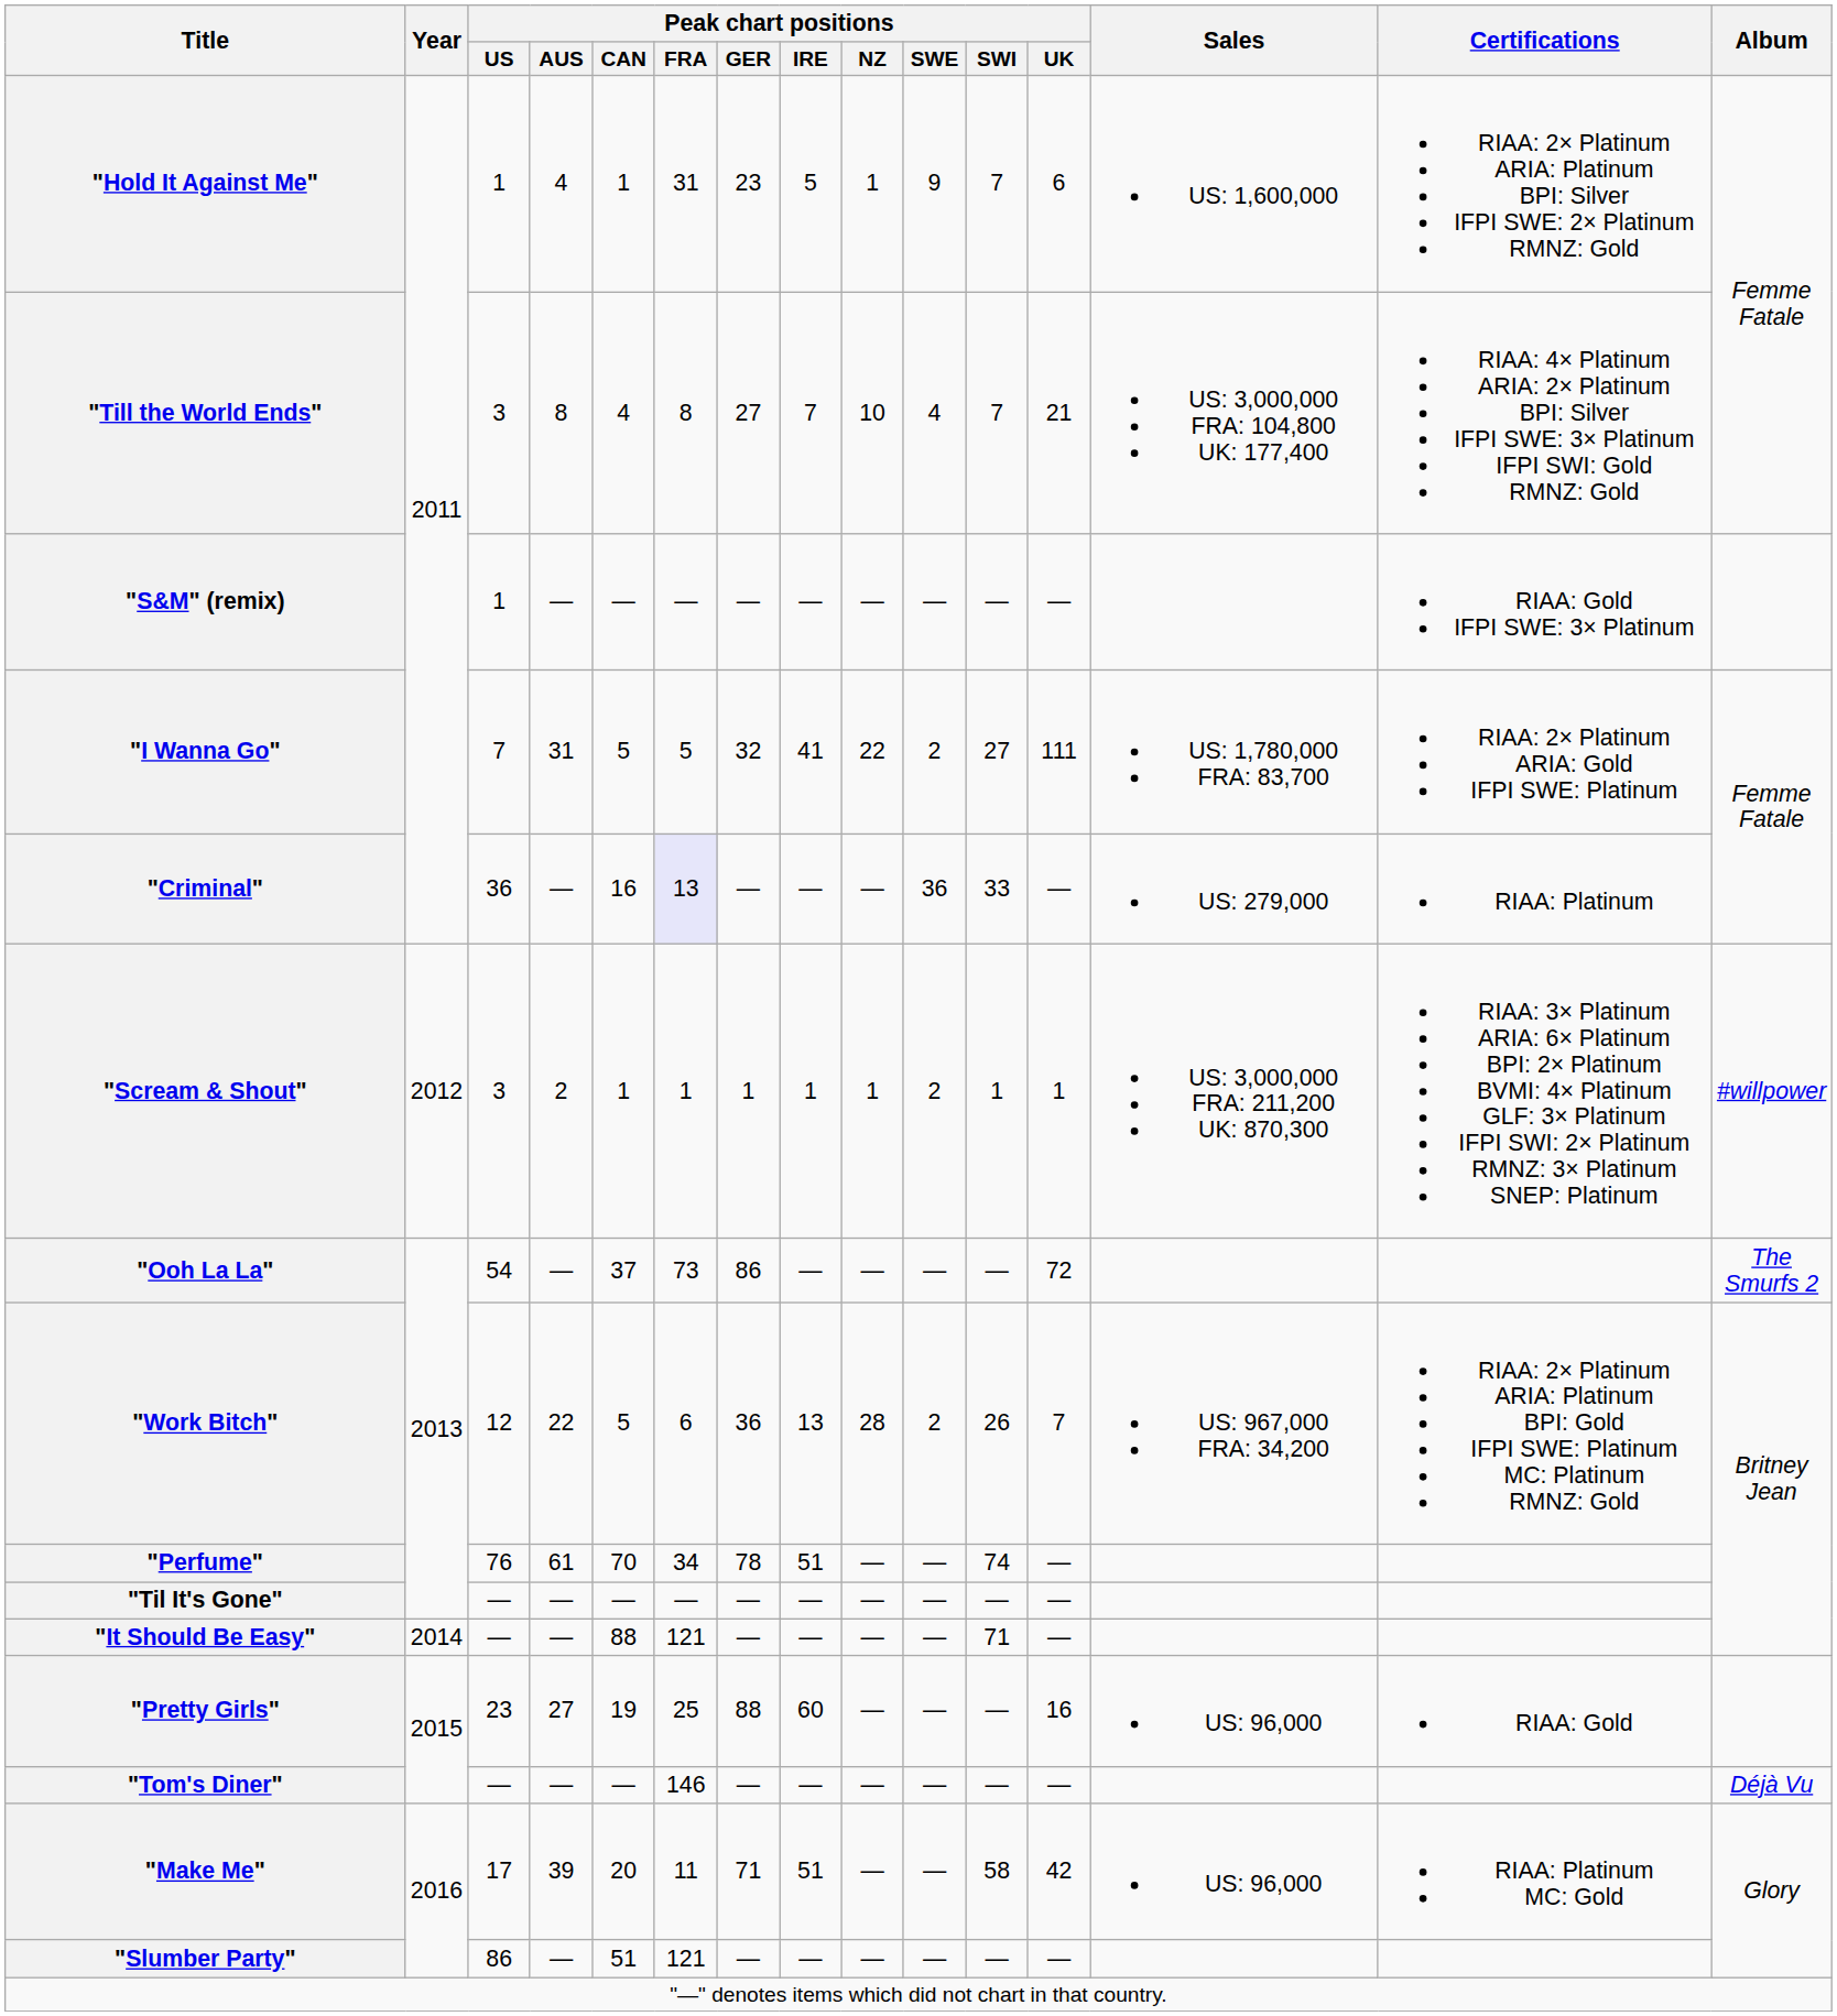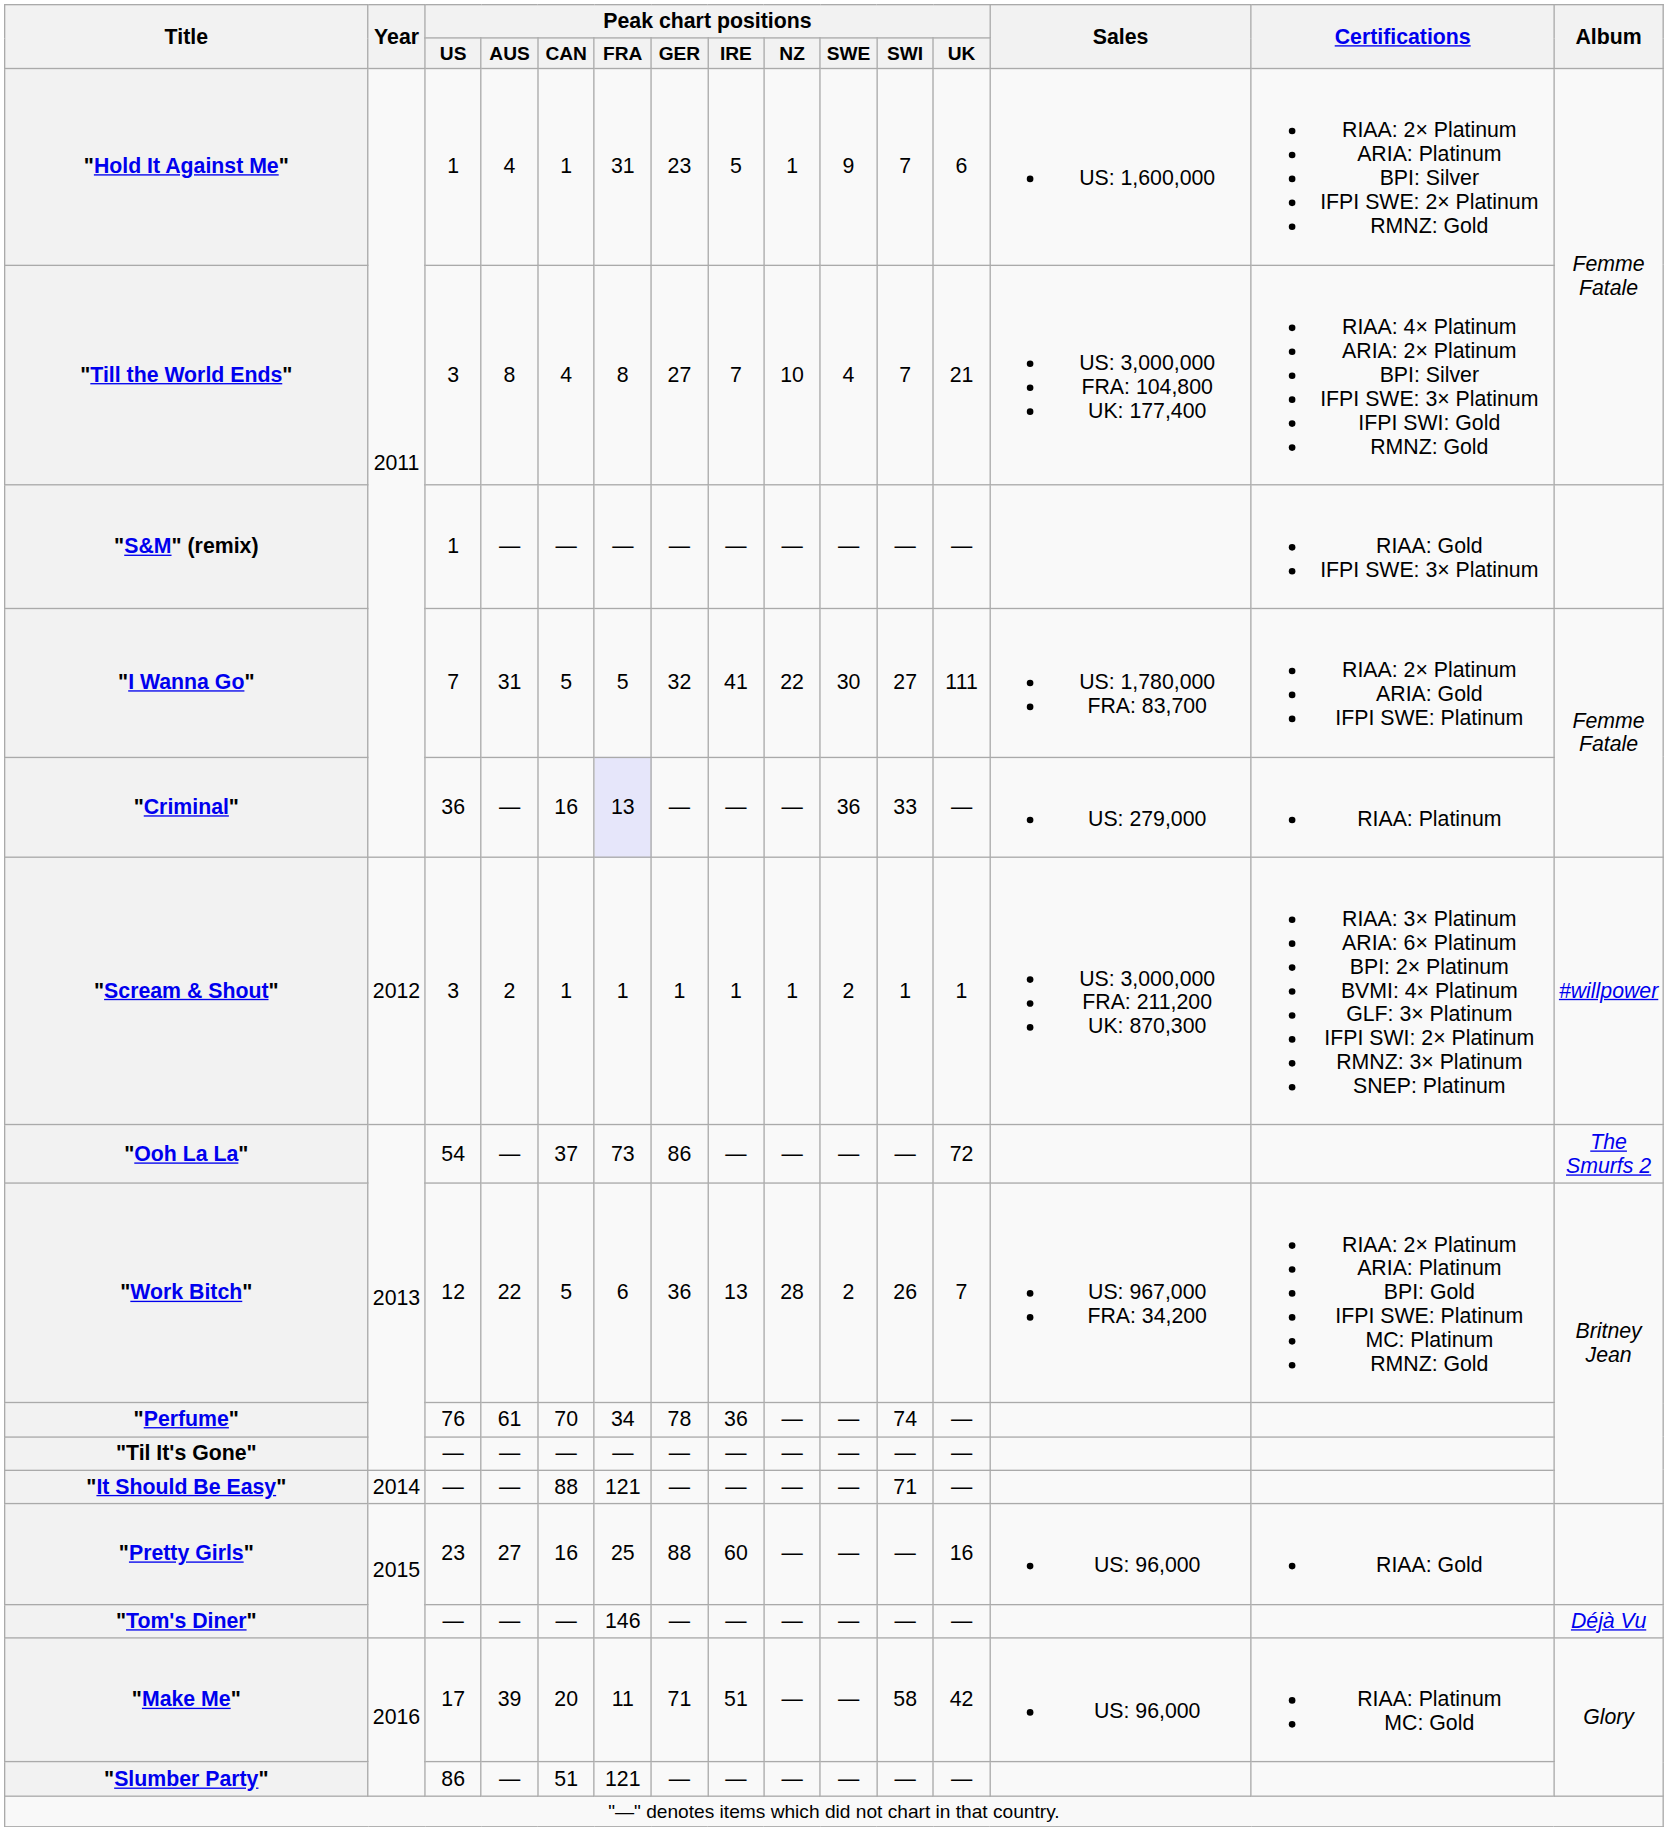"I Wanna Go" | Peak chart positions / SWE: 2 -> 30
"Perfume" | Peak chart positions / IRE: 51 -> 36
"Pretty Girls" | Peak chart positions / CAN: 19 -> 16
